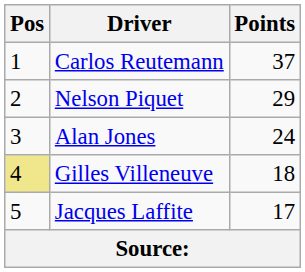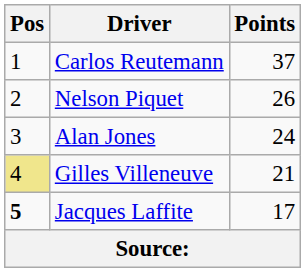Nelson Piquet | Points: 29 -> 26
Gilles Villeneuve | Points: 18 -> 21
Jacques Laffite | Pos: normal -> bold
